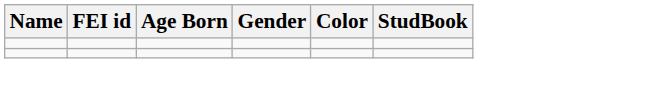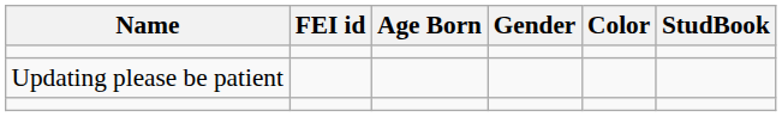+ row: Updating please be patient
